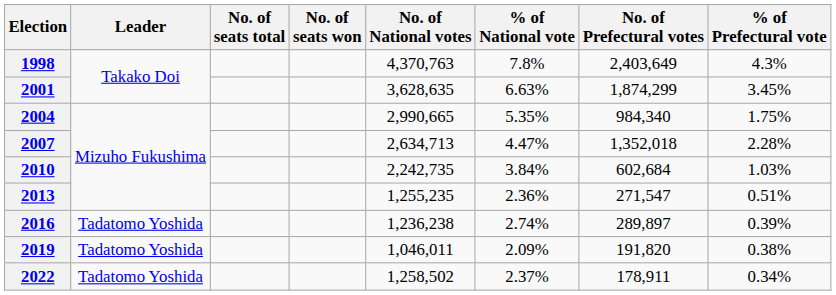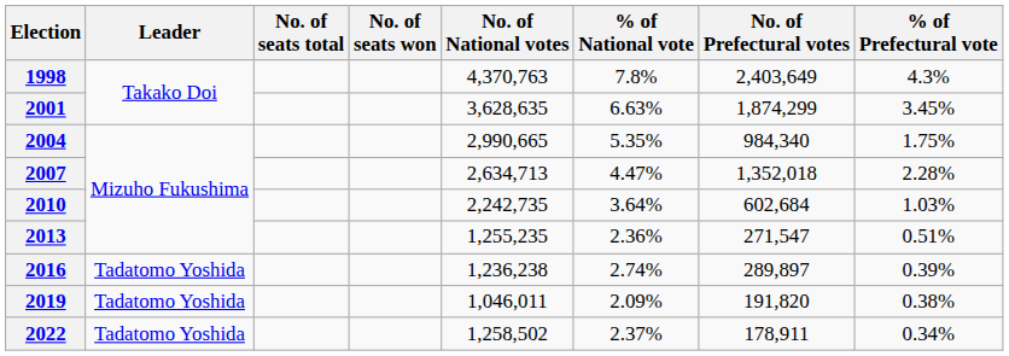2010 | % of National vote: 3.84% -> 3.64%
